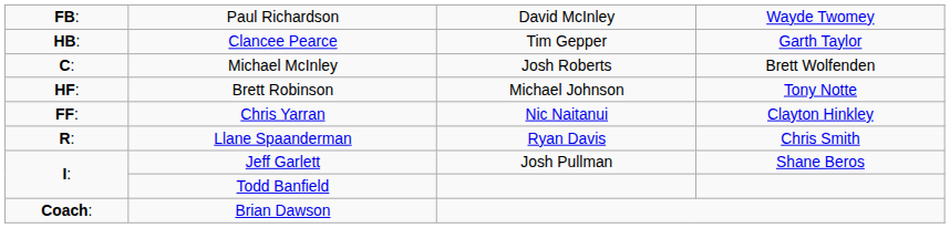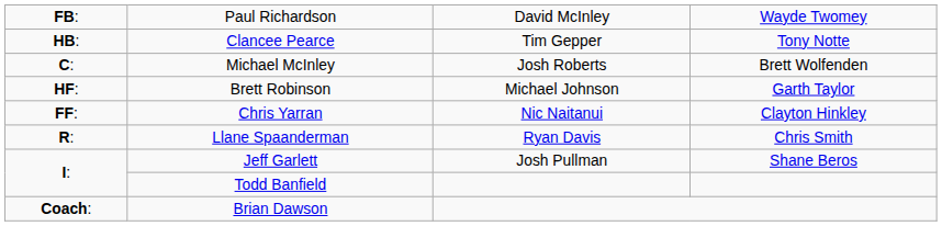Clancee Pearce | column 4: Garth Taylor -> Tony Notte
Brett Robinson | column 4: Tony Notte -> Garth Taylor
